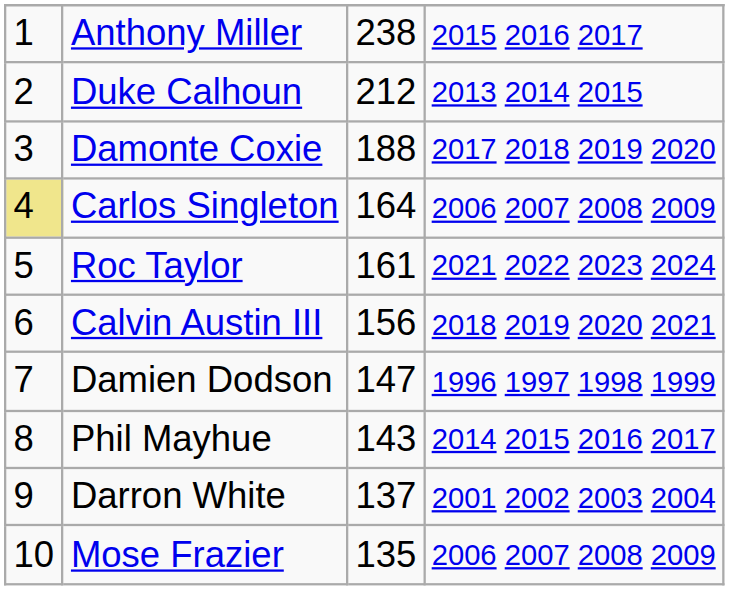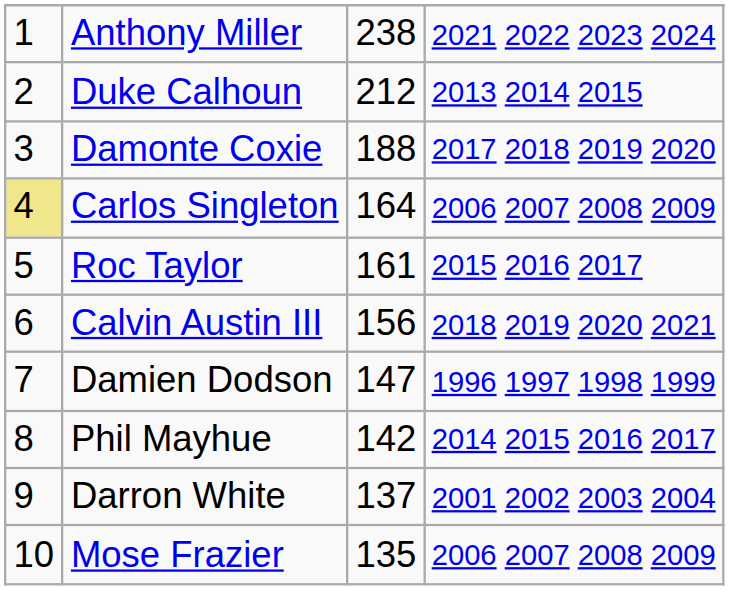Anthony Miller | column 4: 2015 2016 2017 -> 2021 2022 2023 2024
Roc Taylor | column 4: 2021 2022 2023 2024 -> 2015 2016 2017
Phil Mayhue | column 3: 143 -> 142
